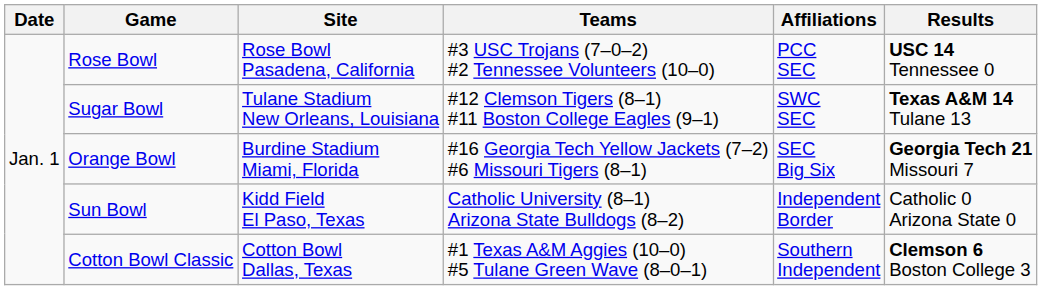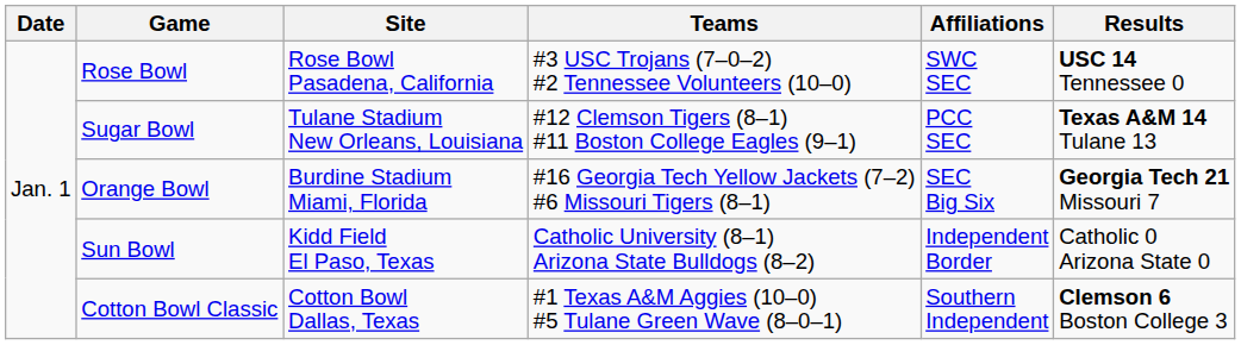Rose Bowl | Affiliations: PCC SEC -> SWC SEC
Sugar Bowl | Affiliations: SWC SEC -> PCC SEC
